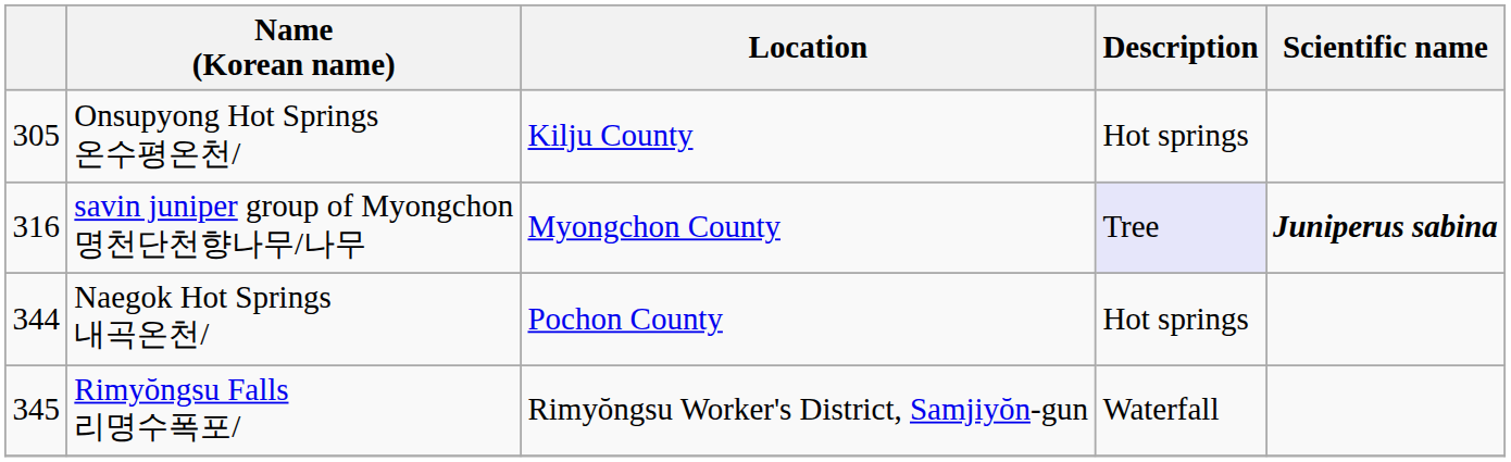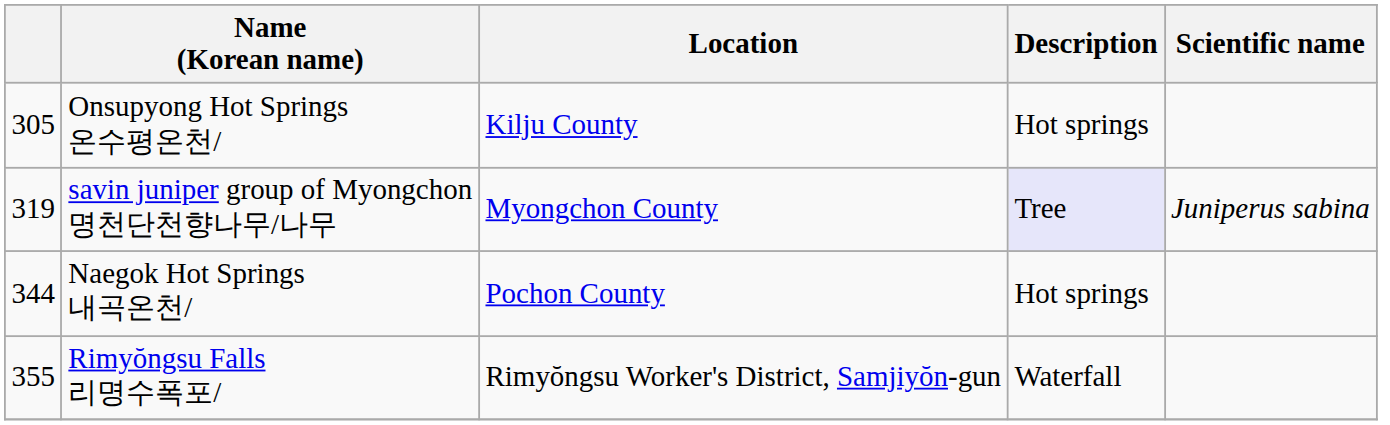savin juniper group of Myongchon 명천단천향나무/나무 | column 1: 316 -> 319
savin juniper group of Myongchon 명천단천향나무/나무 | Scientific name: bold -> normal
Rimyŏngsu Falls 리명수폭포/ | column 1: 345 -> 355
